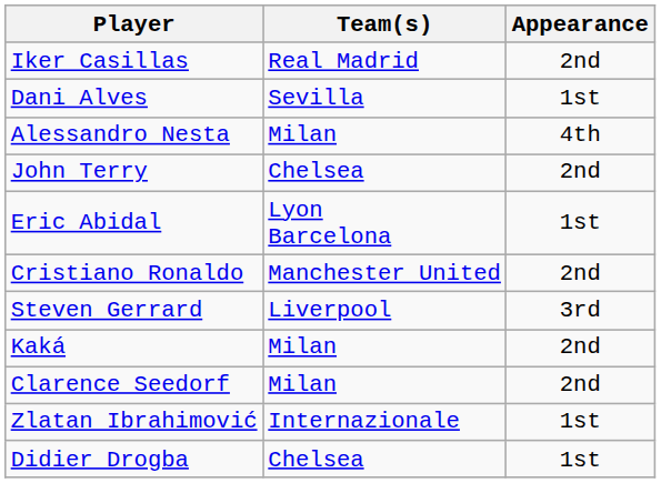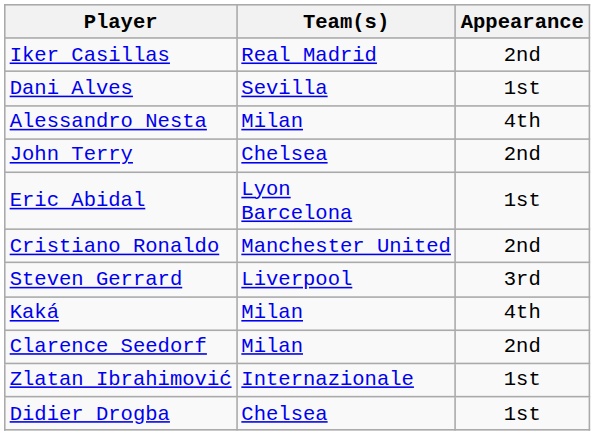Kaká | Appearance: 2nd -> 4th
